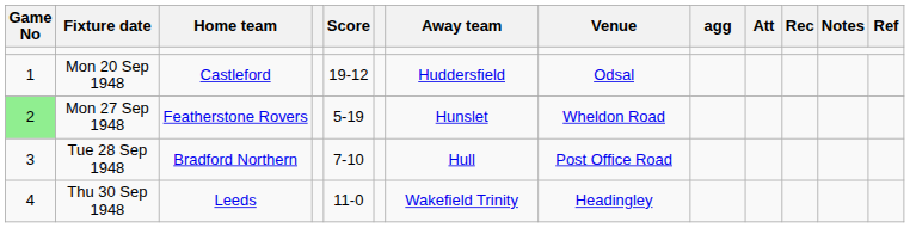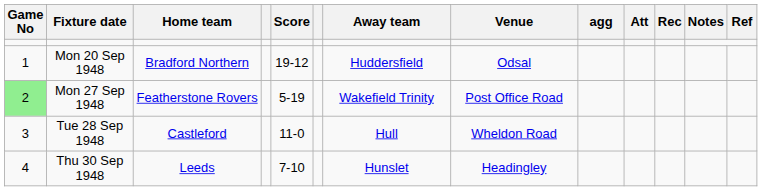Mon 20 Sep 1948 | Home team: Castleford -> Bradford Northern
Mon 27 Sep 1948 | Away team: Hunslet -> Wakefield Trinity
Mon 27 Sep 1948 | Venue: Wheldon Road -> Post Office Road
Tue 28 Sep 1948 | Home team: Bradford Northern -> Castleford
Tue 28 Sep 1948 | Score: 7-10 -> 11-0
Tue 28 Sep 1948 | Venue: Post Office Road -> Wheldon Road
Thu 30 Sep 1948 | Score: 11-0 -> 7-10
Thu 30 Sep 1948 | Away team: Wakefield Trinity -> Hunslet
